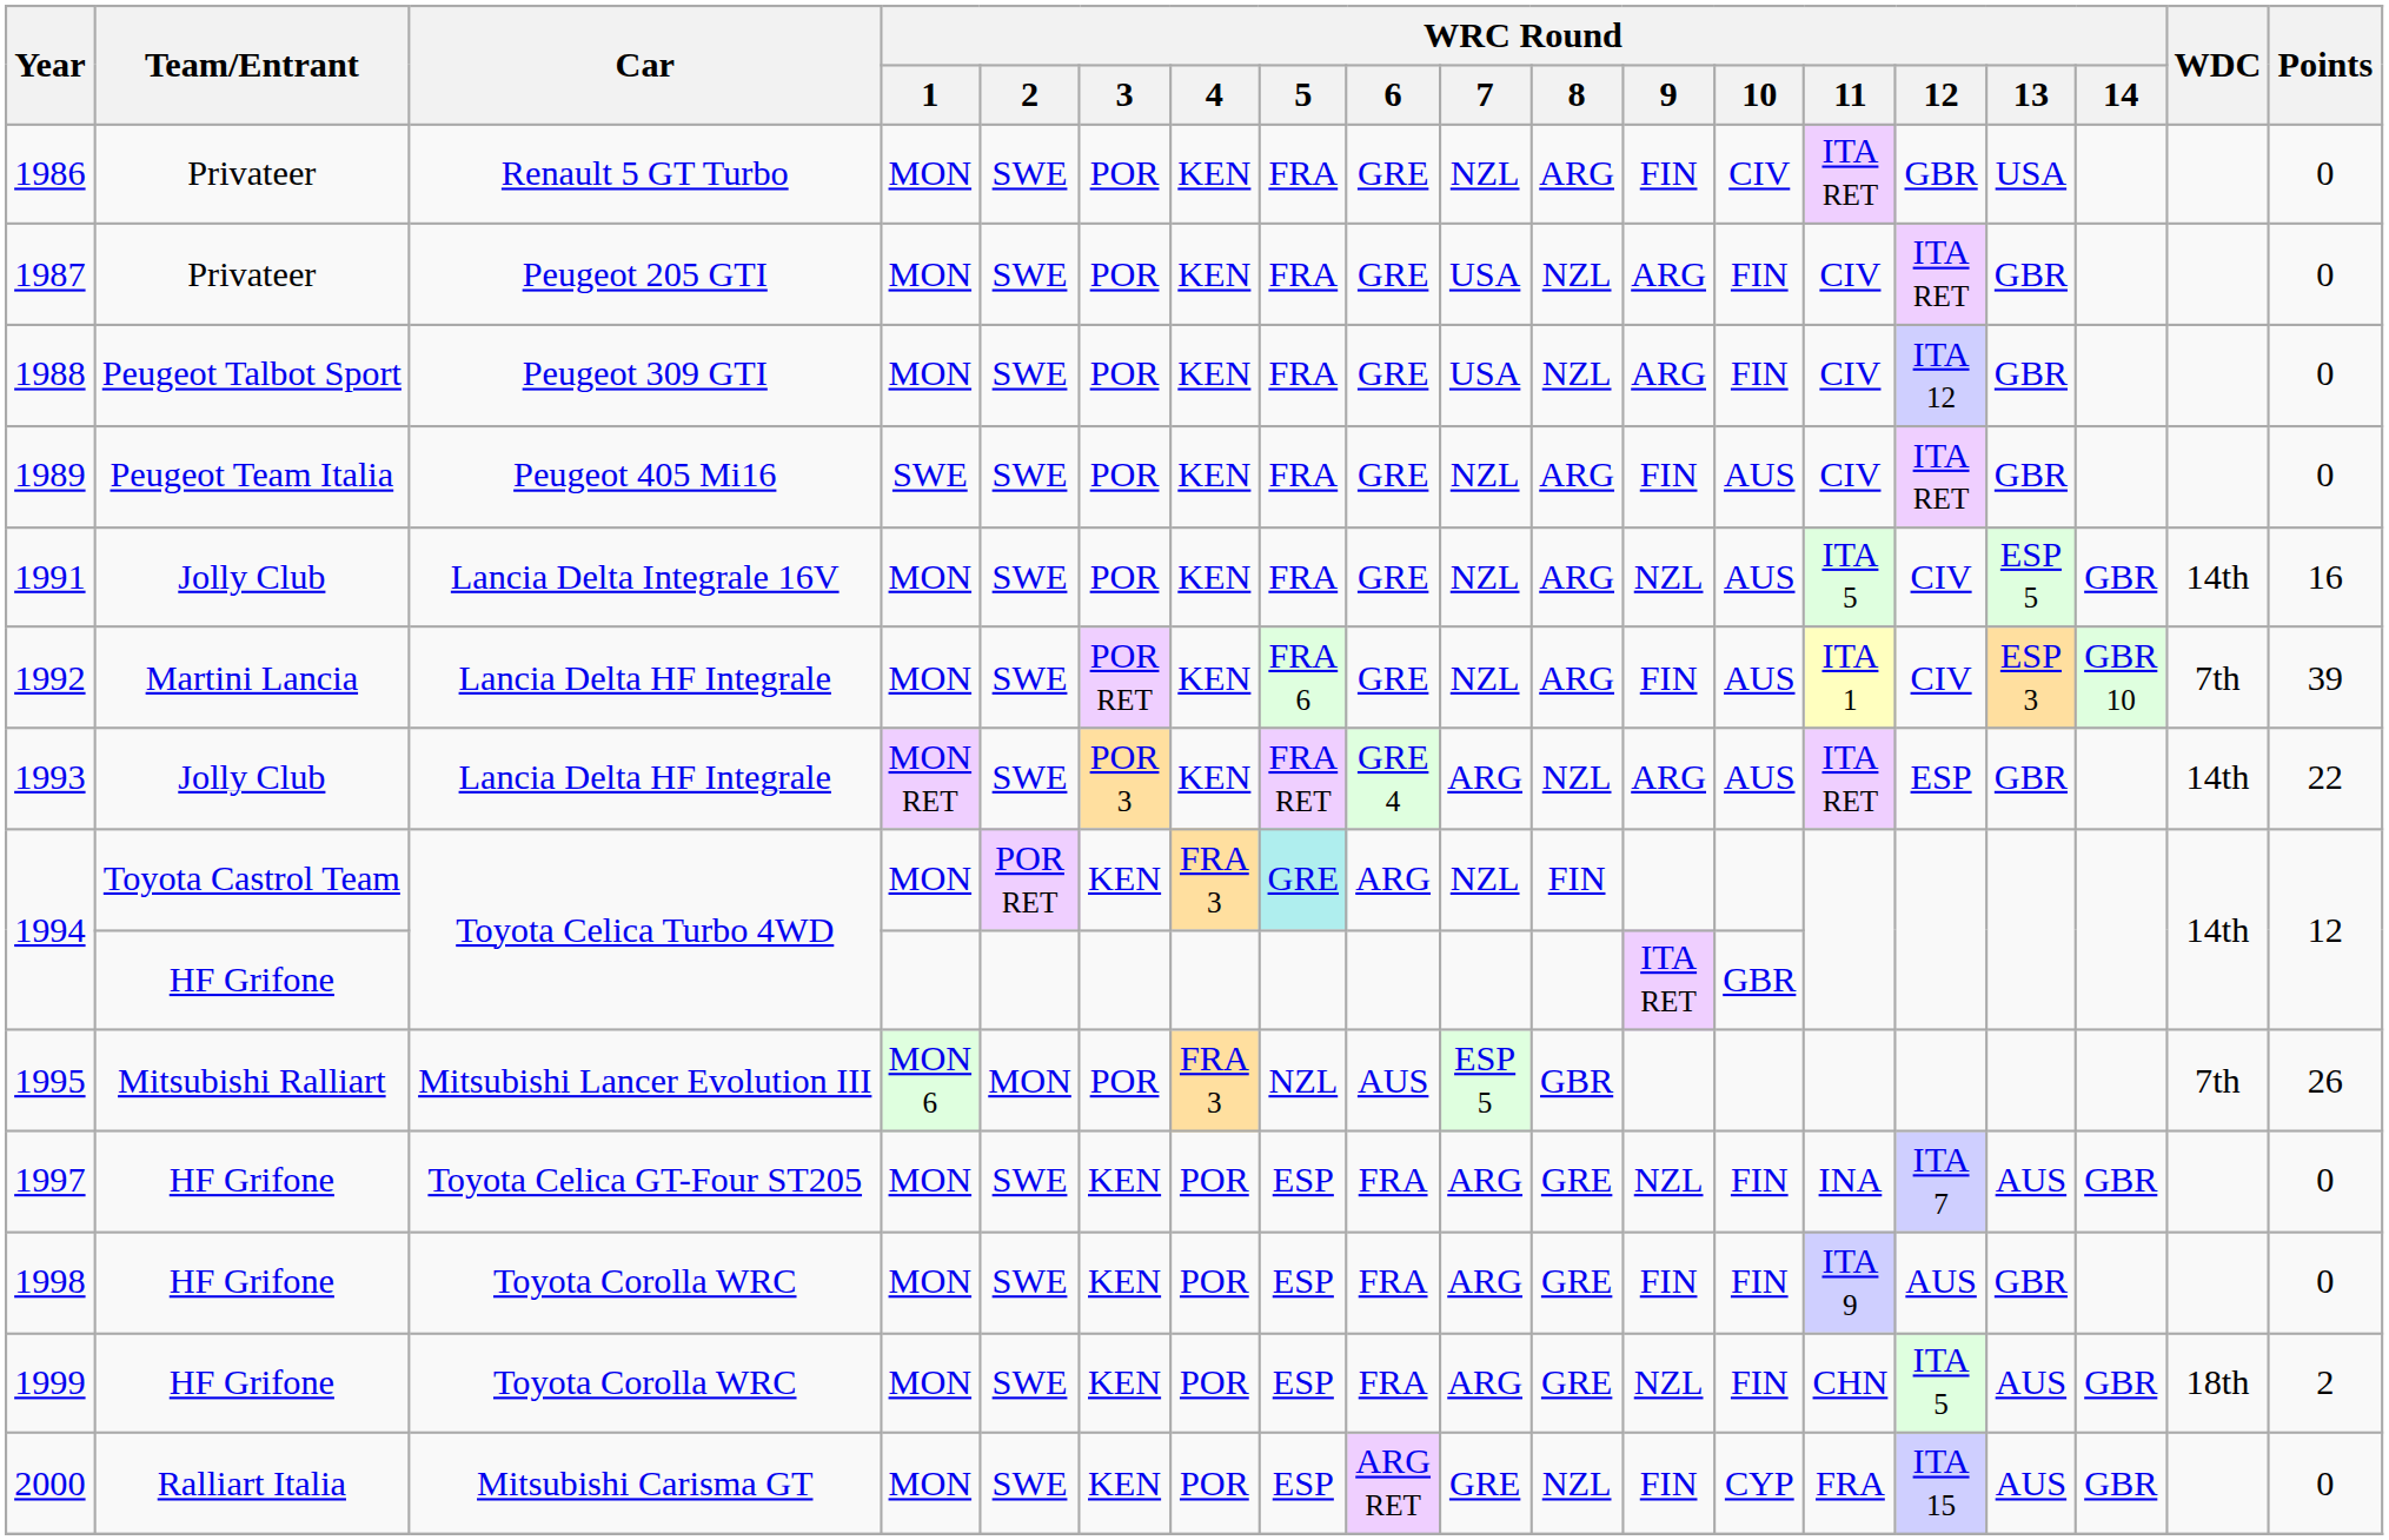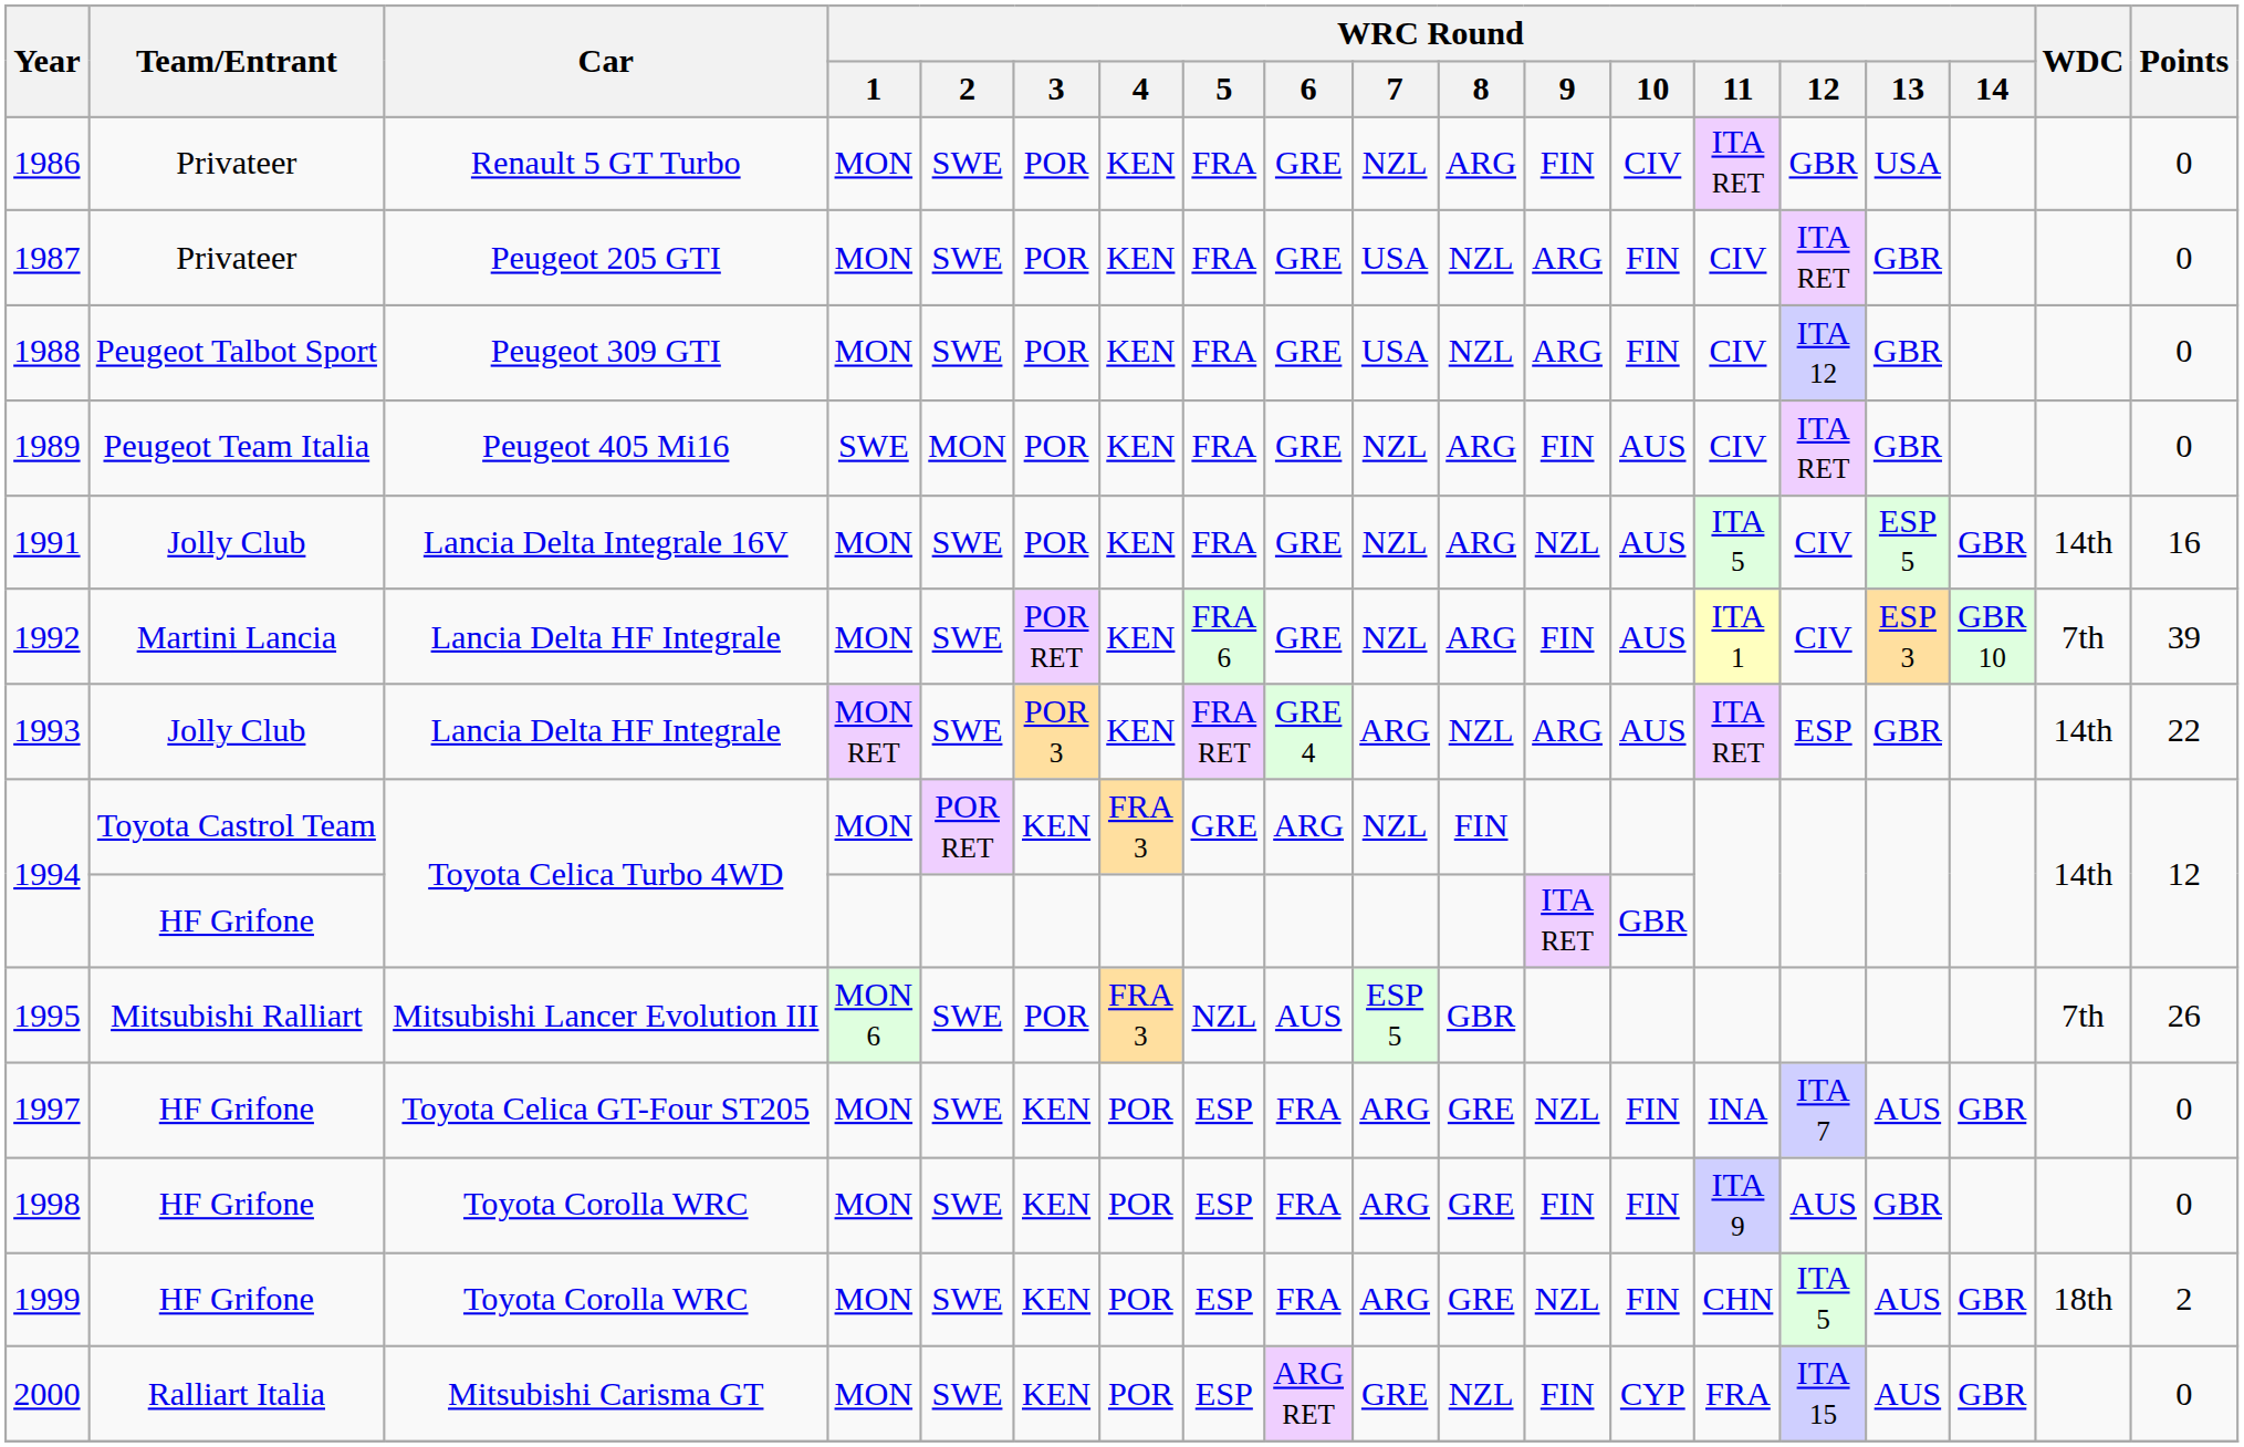1989 | WRC Round / 2: SWE -> MON
1994 / Toyota Castrol Team | WRC Round / 5: paleturquoise background -> no background
1995 | WRC Round / 2: MON -> SWE
